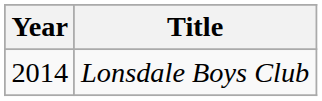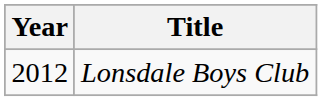Lonsdale Boys Club | Year: 2014 -> 2012
